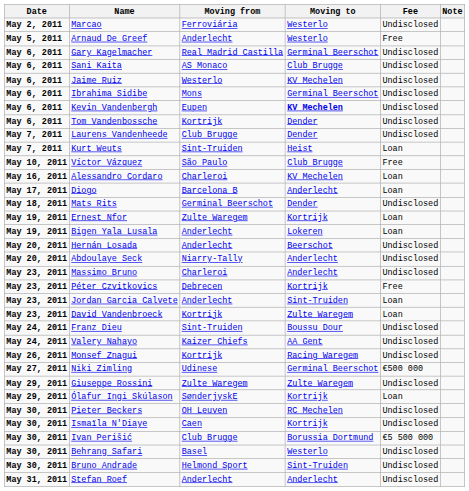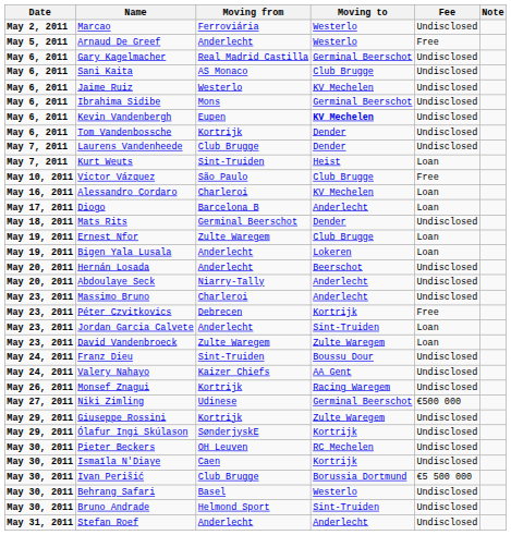Ernest Nfor | Moving to: Kortrijk -> Club Brugge
David Vandenbroeck | Moving from: Kortrijk -> Zulte Waregem
Giuseppe Rossini | Moving from: Zulte Waregem -> Kortrijk
Ólafur Ingi Skúlason | Fee: Loan -> Undisclosed
